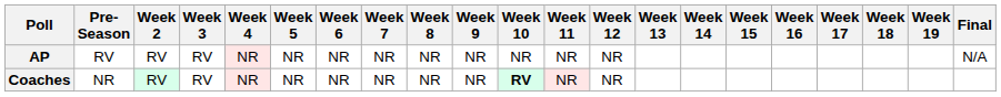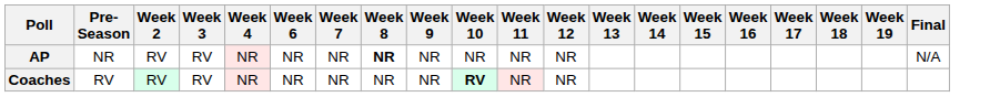- column: Week 5 | NR | NR
AP | Pre- Season: RV -> NR
AP | Week 8: normal -> bold
Coaches | Pre- Season: NR -> RV
